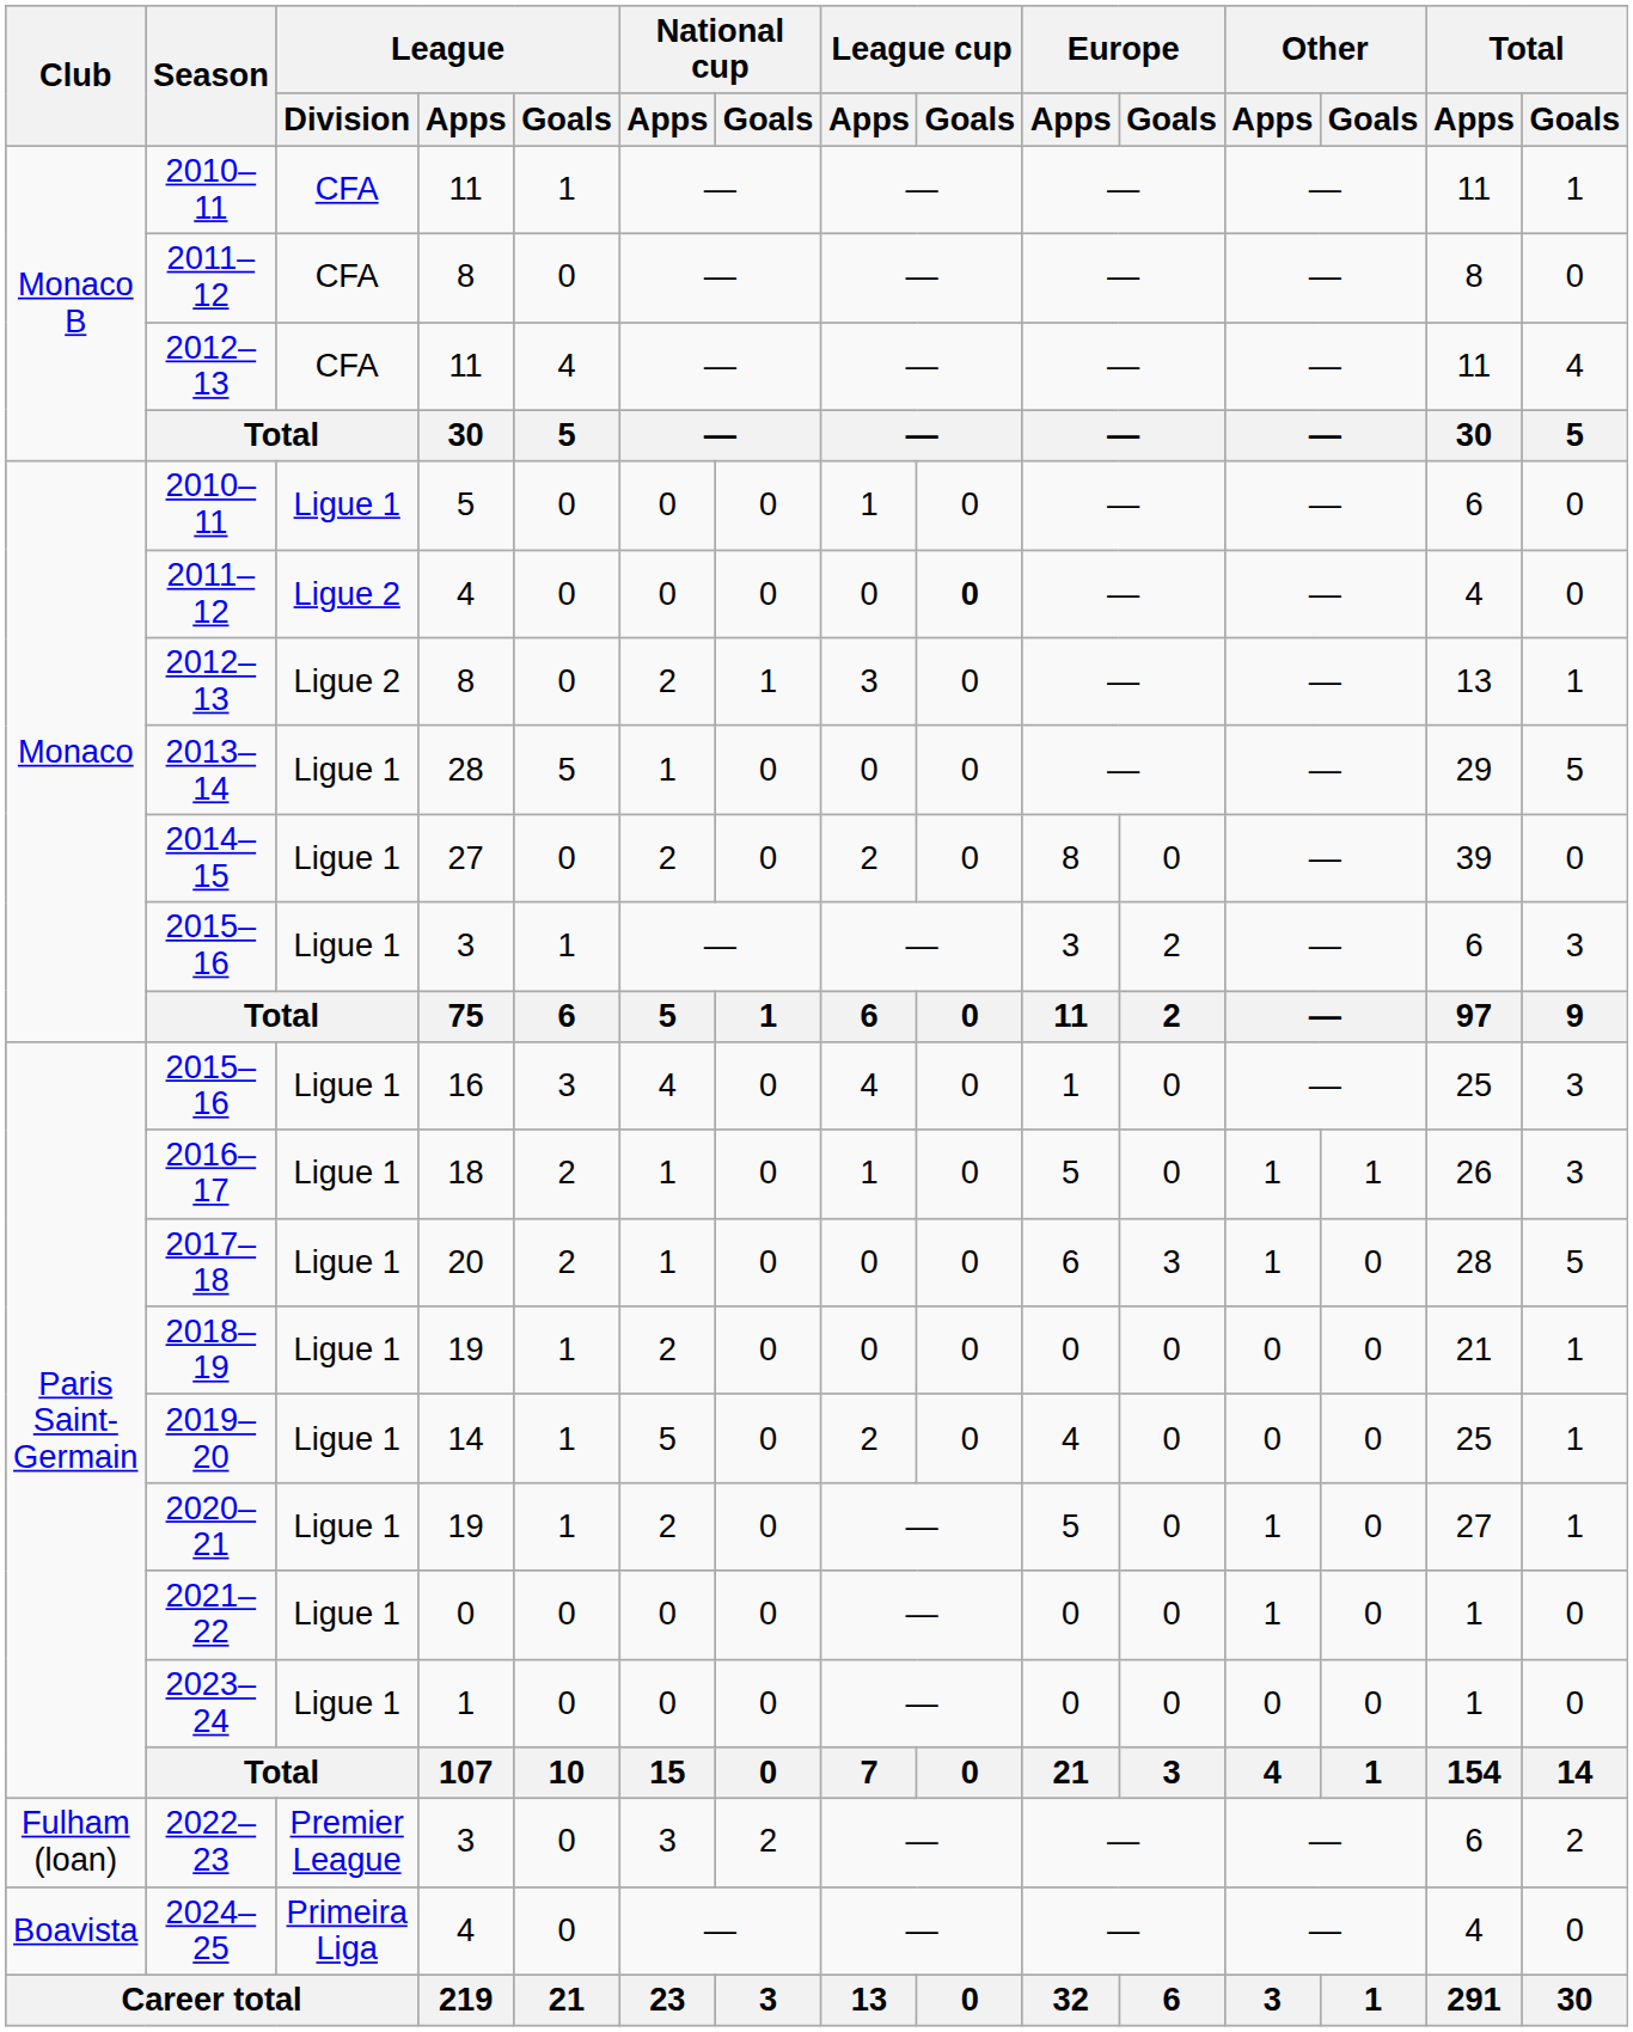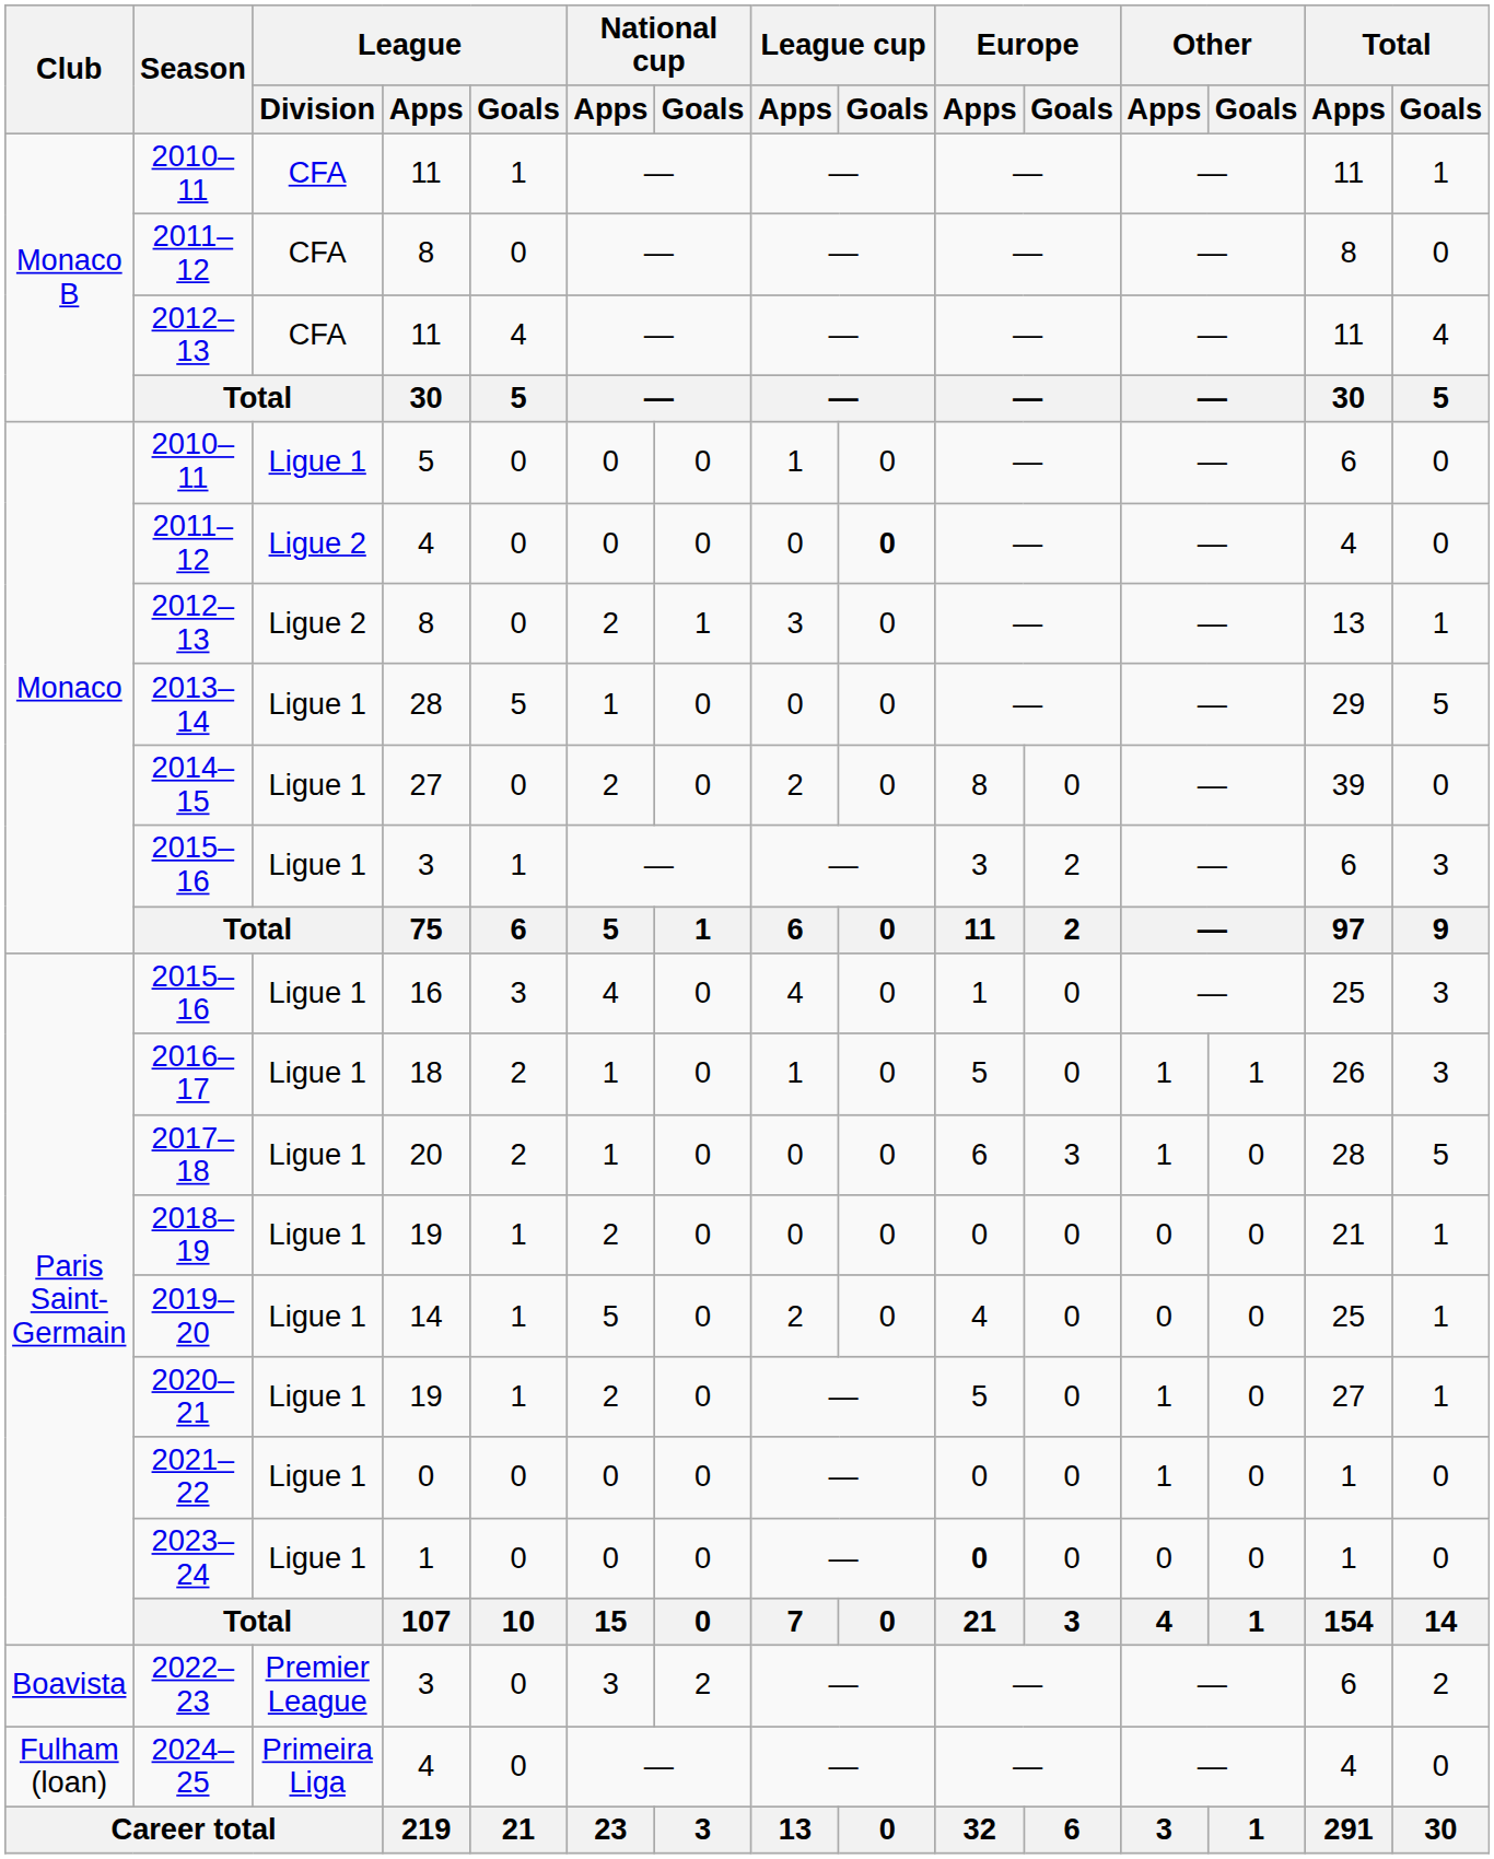2023–24 | Europe / Apps: normal -> bold
2022–23 | Club: Fulham (loan) -> Boavista
2024–25 | Club: Boavista -> Fulham (loan)
